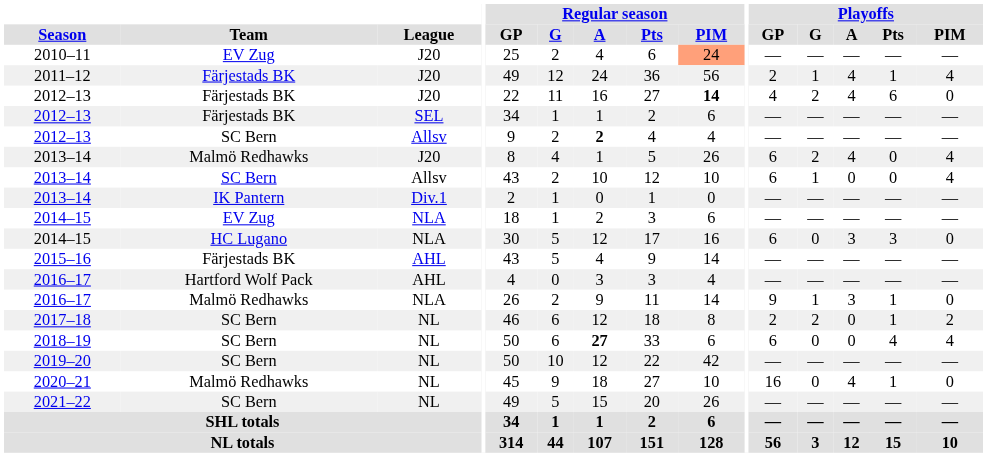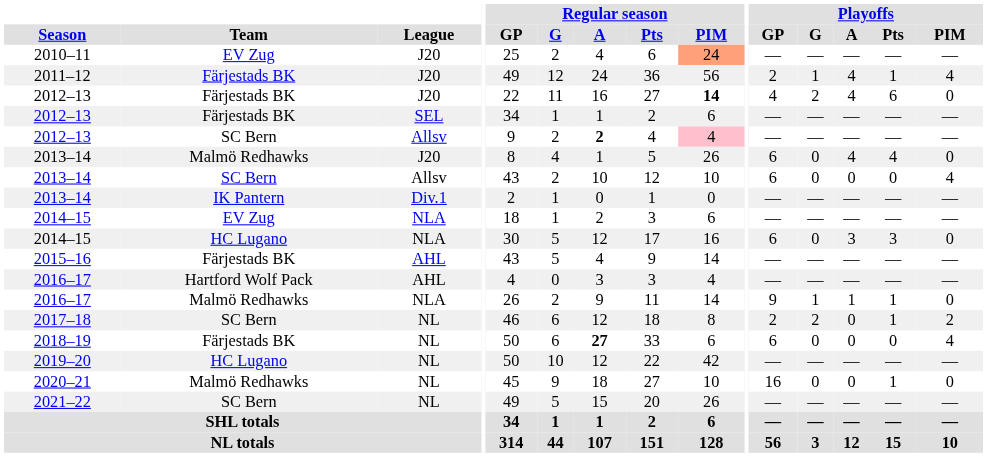2012–13 / Allsv | Regular season / PIM: no background -> pink background
2013–14 / J20 | Playoffs / G: 2 -> 0
2013–14 / J20 | Playoffs / Pts: 0 -> 4
2013–14 / J20 | Playoffs / PIM: 4 -> 0
2013–14 / Allsv | Playoffs / G: 1 -> 0
2016–17 / NLA | Playoffs / A: 3 -> 1
2018–19 | Team: SC Bern -> Färjestads BK
2018–19 | Playoffs / Pts: 4 -> 0
2019–20 | Team: SC Bern -> HC Lugano
2020–21 | Playoffs / A: 4 -> 0
